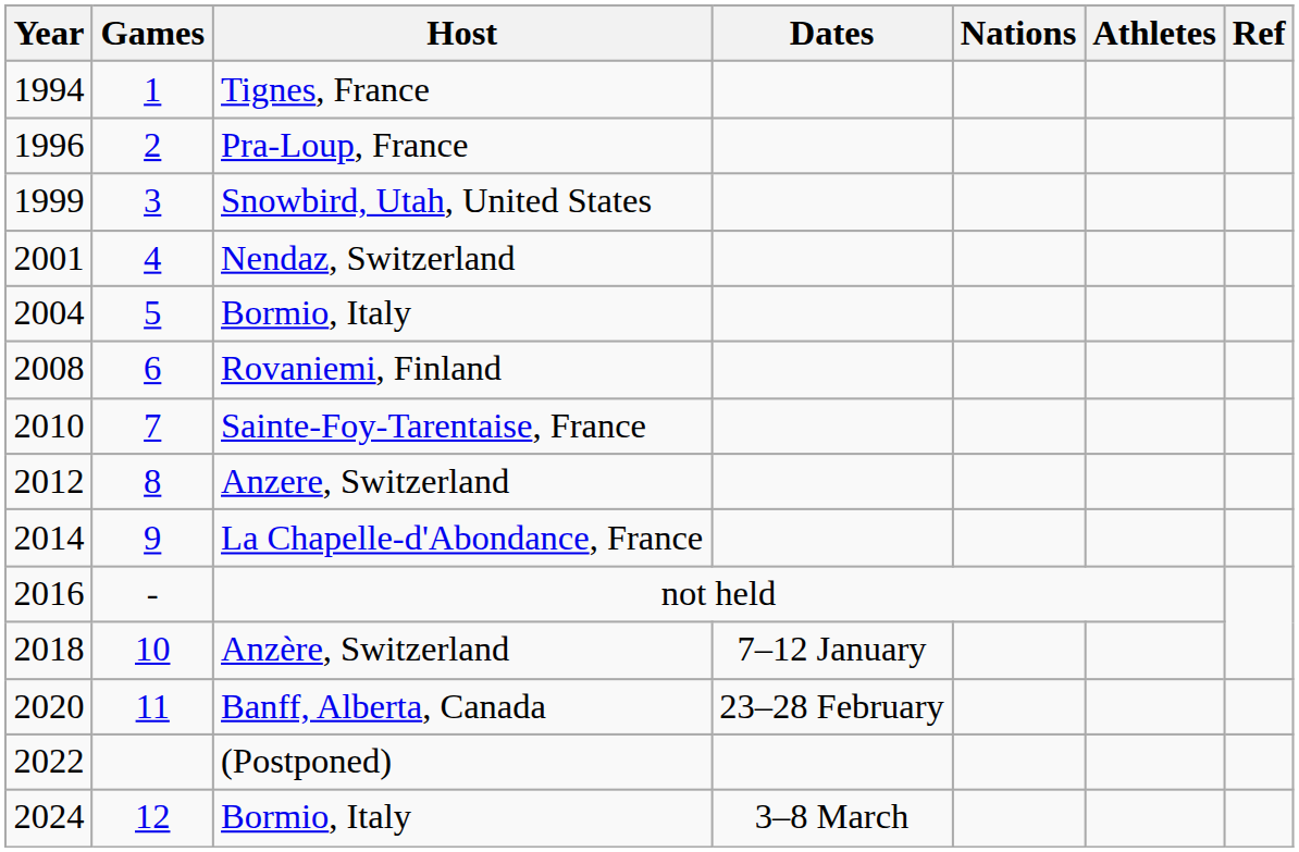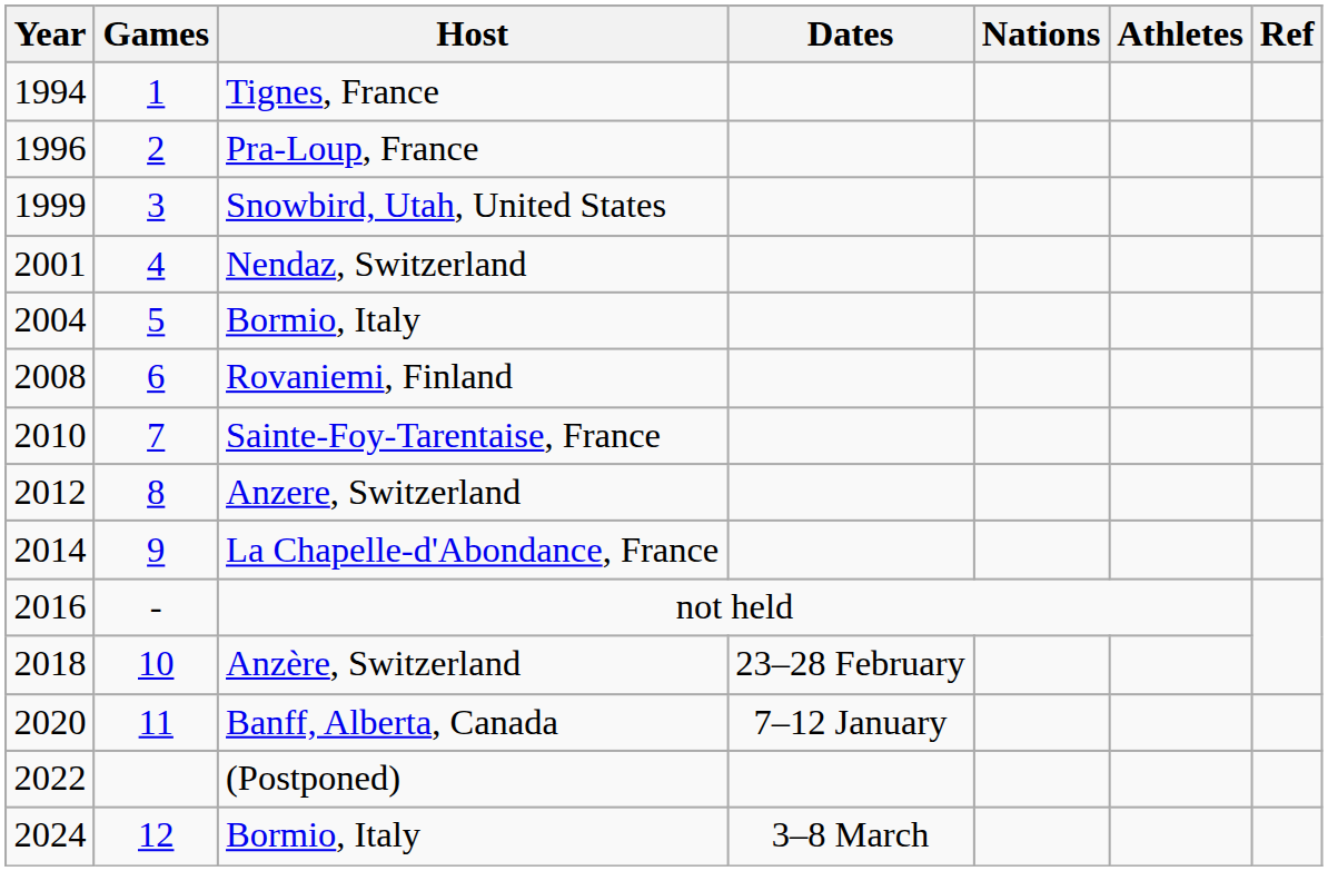Anzère, Switzerland | Dates: 7–12 January -> 23–28 February
Banff, Alberta, Canada | Dates: 23–28 February -> 7–12 January
